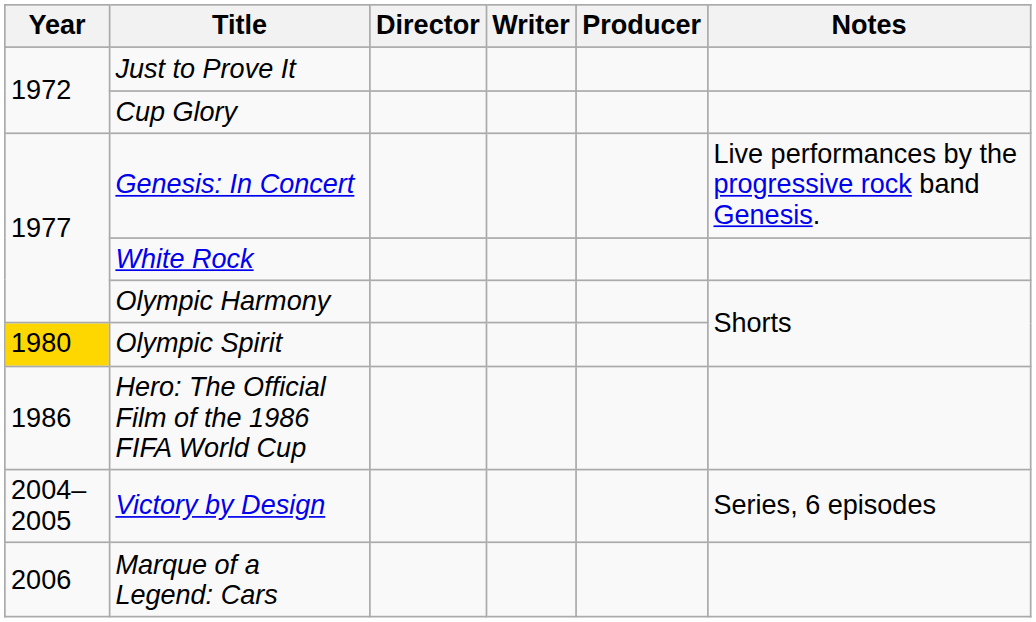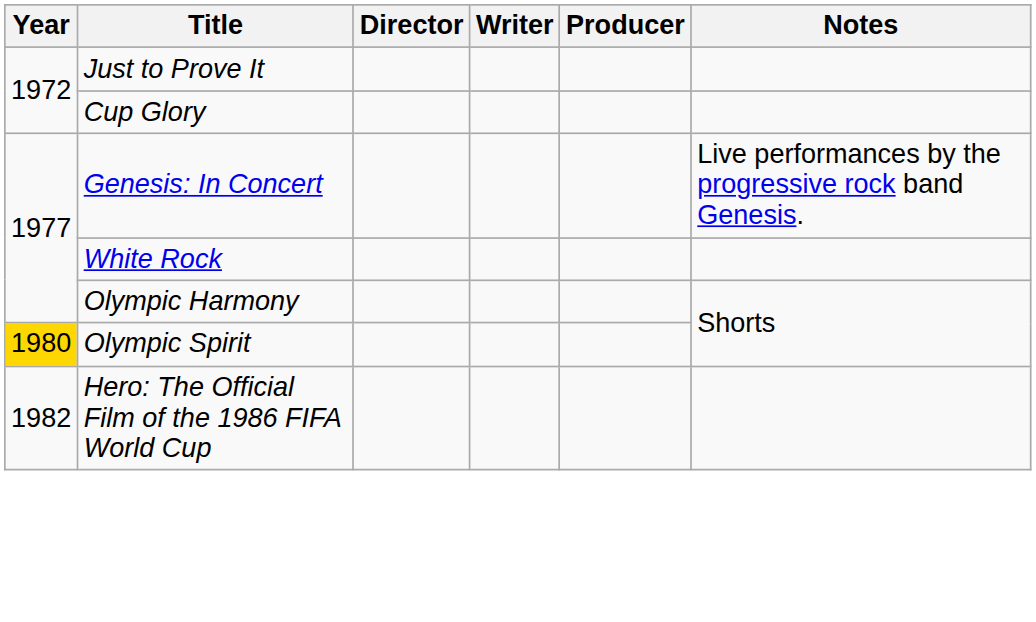Hero: The Official Film of the 1986 FIFA World Cup | Year: 1986 -> 1982
- row: 2004–2005 | Victory by Design | Series, 6 episodes
- row: 2006 | Marque of a Legend: Cars
